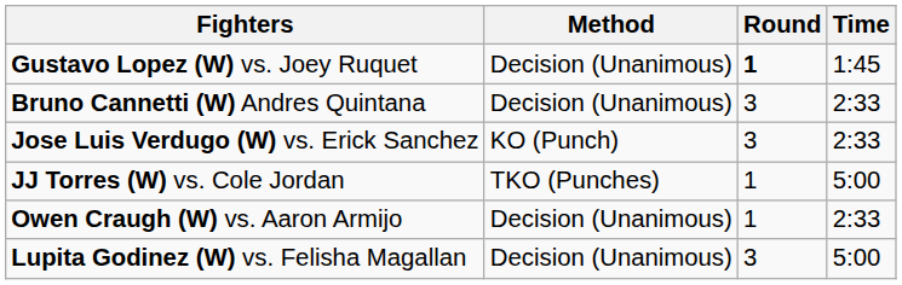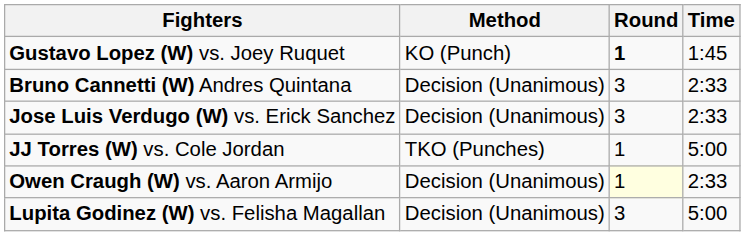Gustavo Lopez (W) vs. Joey Ruquet | Method: Decision (Unanimous) -> KO (Punch)
Jose Luis Verdugo (W) vs. Erick Sanchez | Method: KO (Punch) -> Decision (Unanimous)
Owen Craugh (W) vs. Aaron Armijo | Round: no background -> lightyellow background
